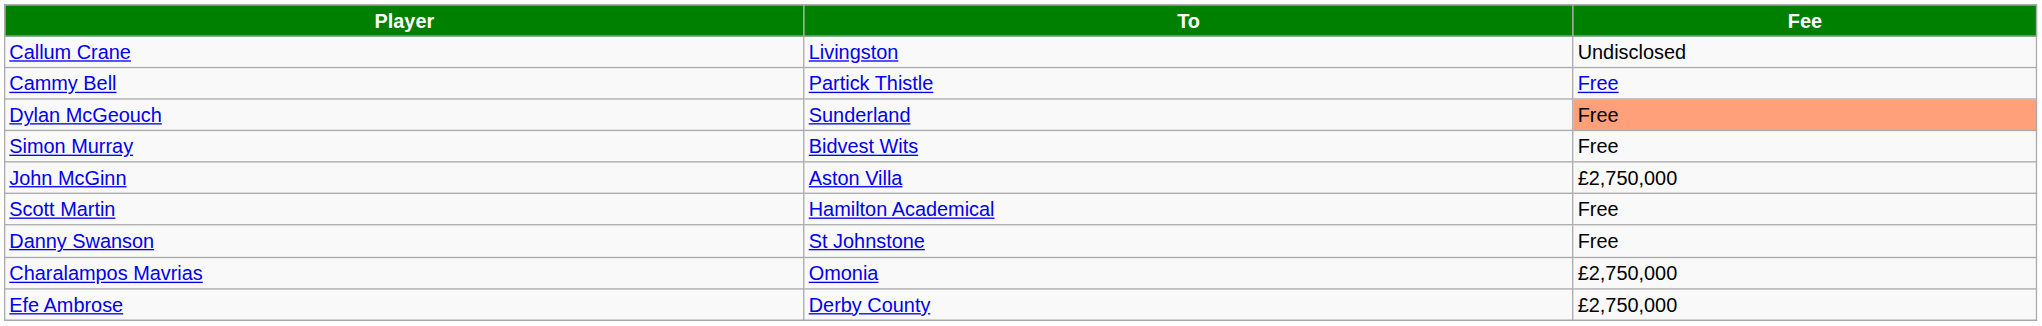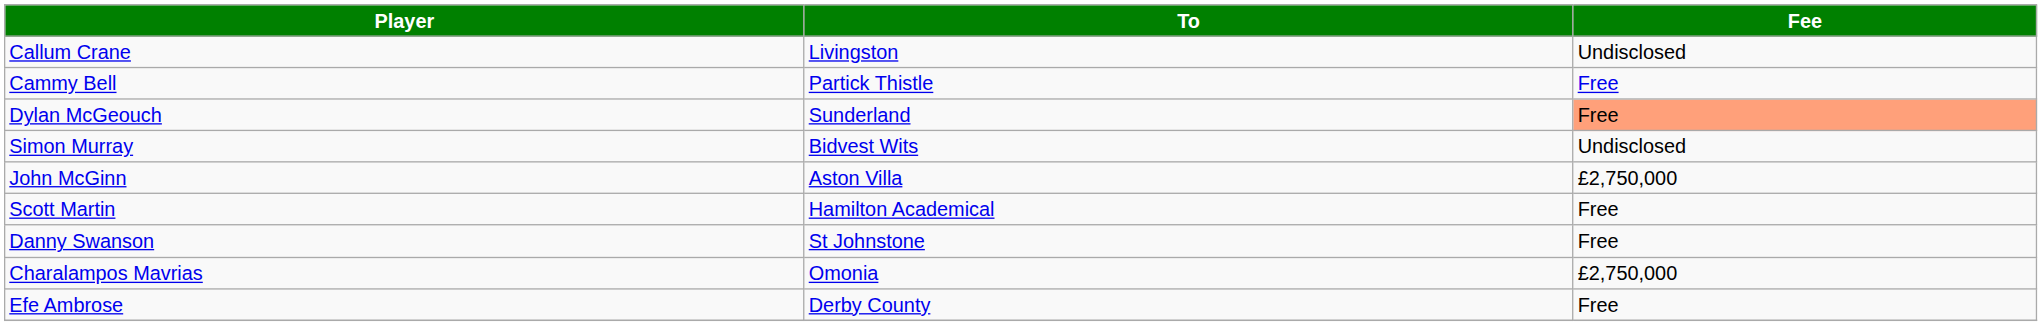Simon Murray | Fee: Free -> Undisclosed
Efe Ambrose | Fee: £2,750,000 -> Free
